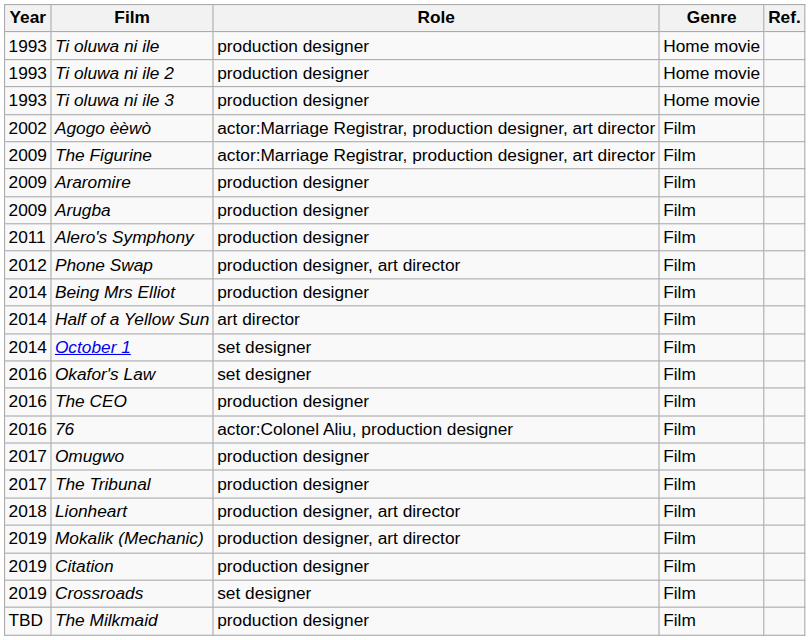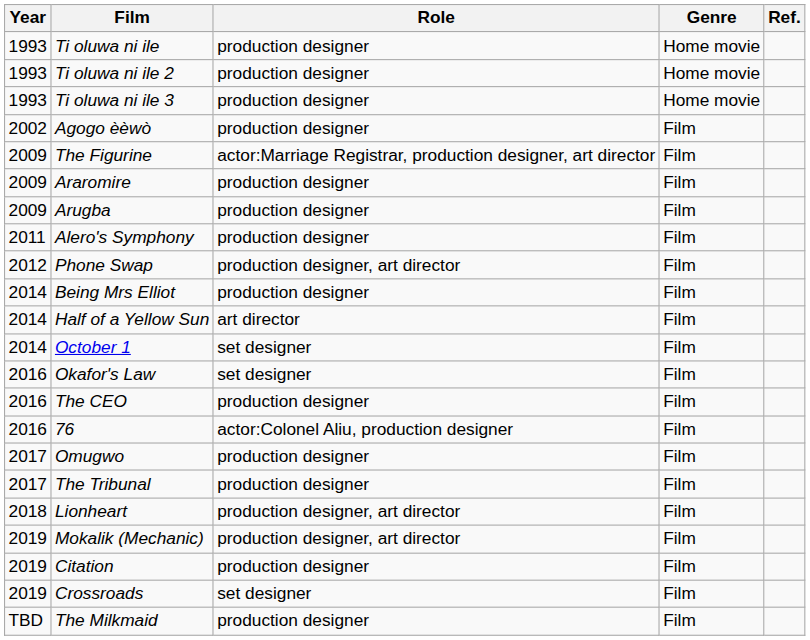Agogo èèwò | Role: actor:Marriage Registrar, production designer, art director -> production designer
